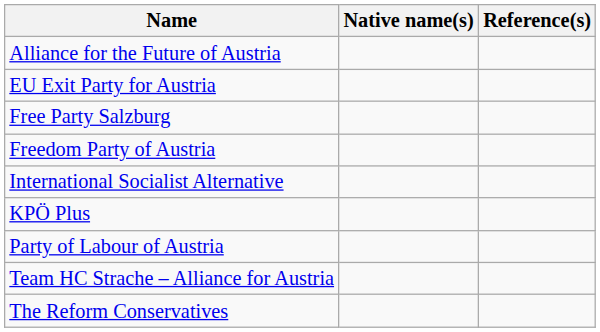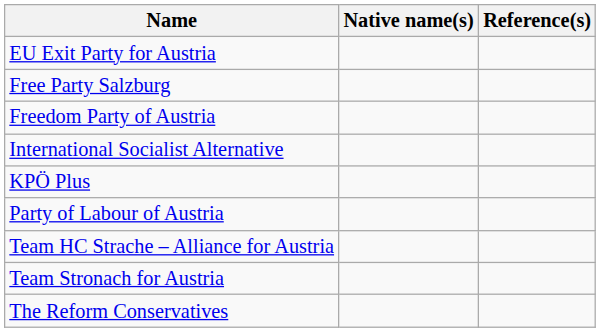- row: Alliance for the Future of Austria
+ row: Team Stronach for Austria
